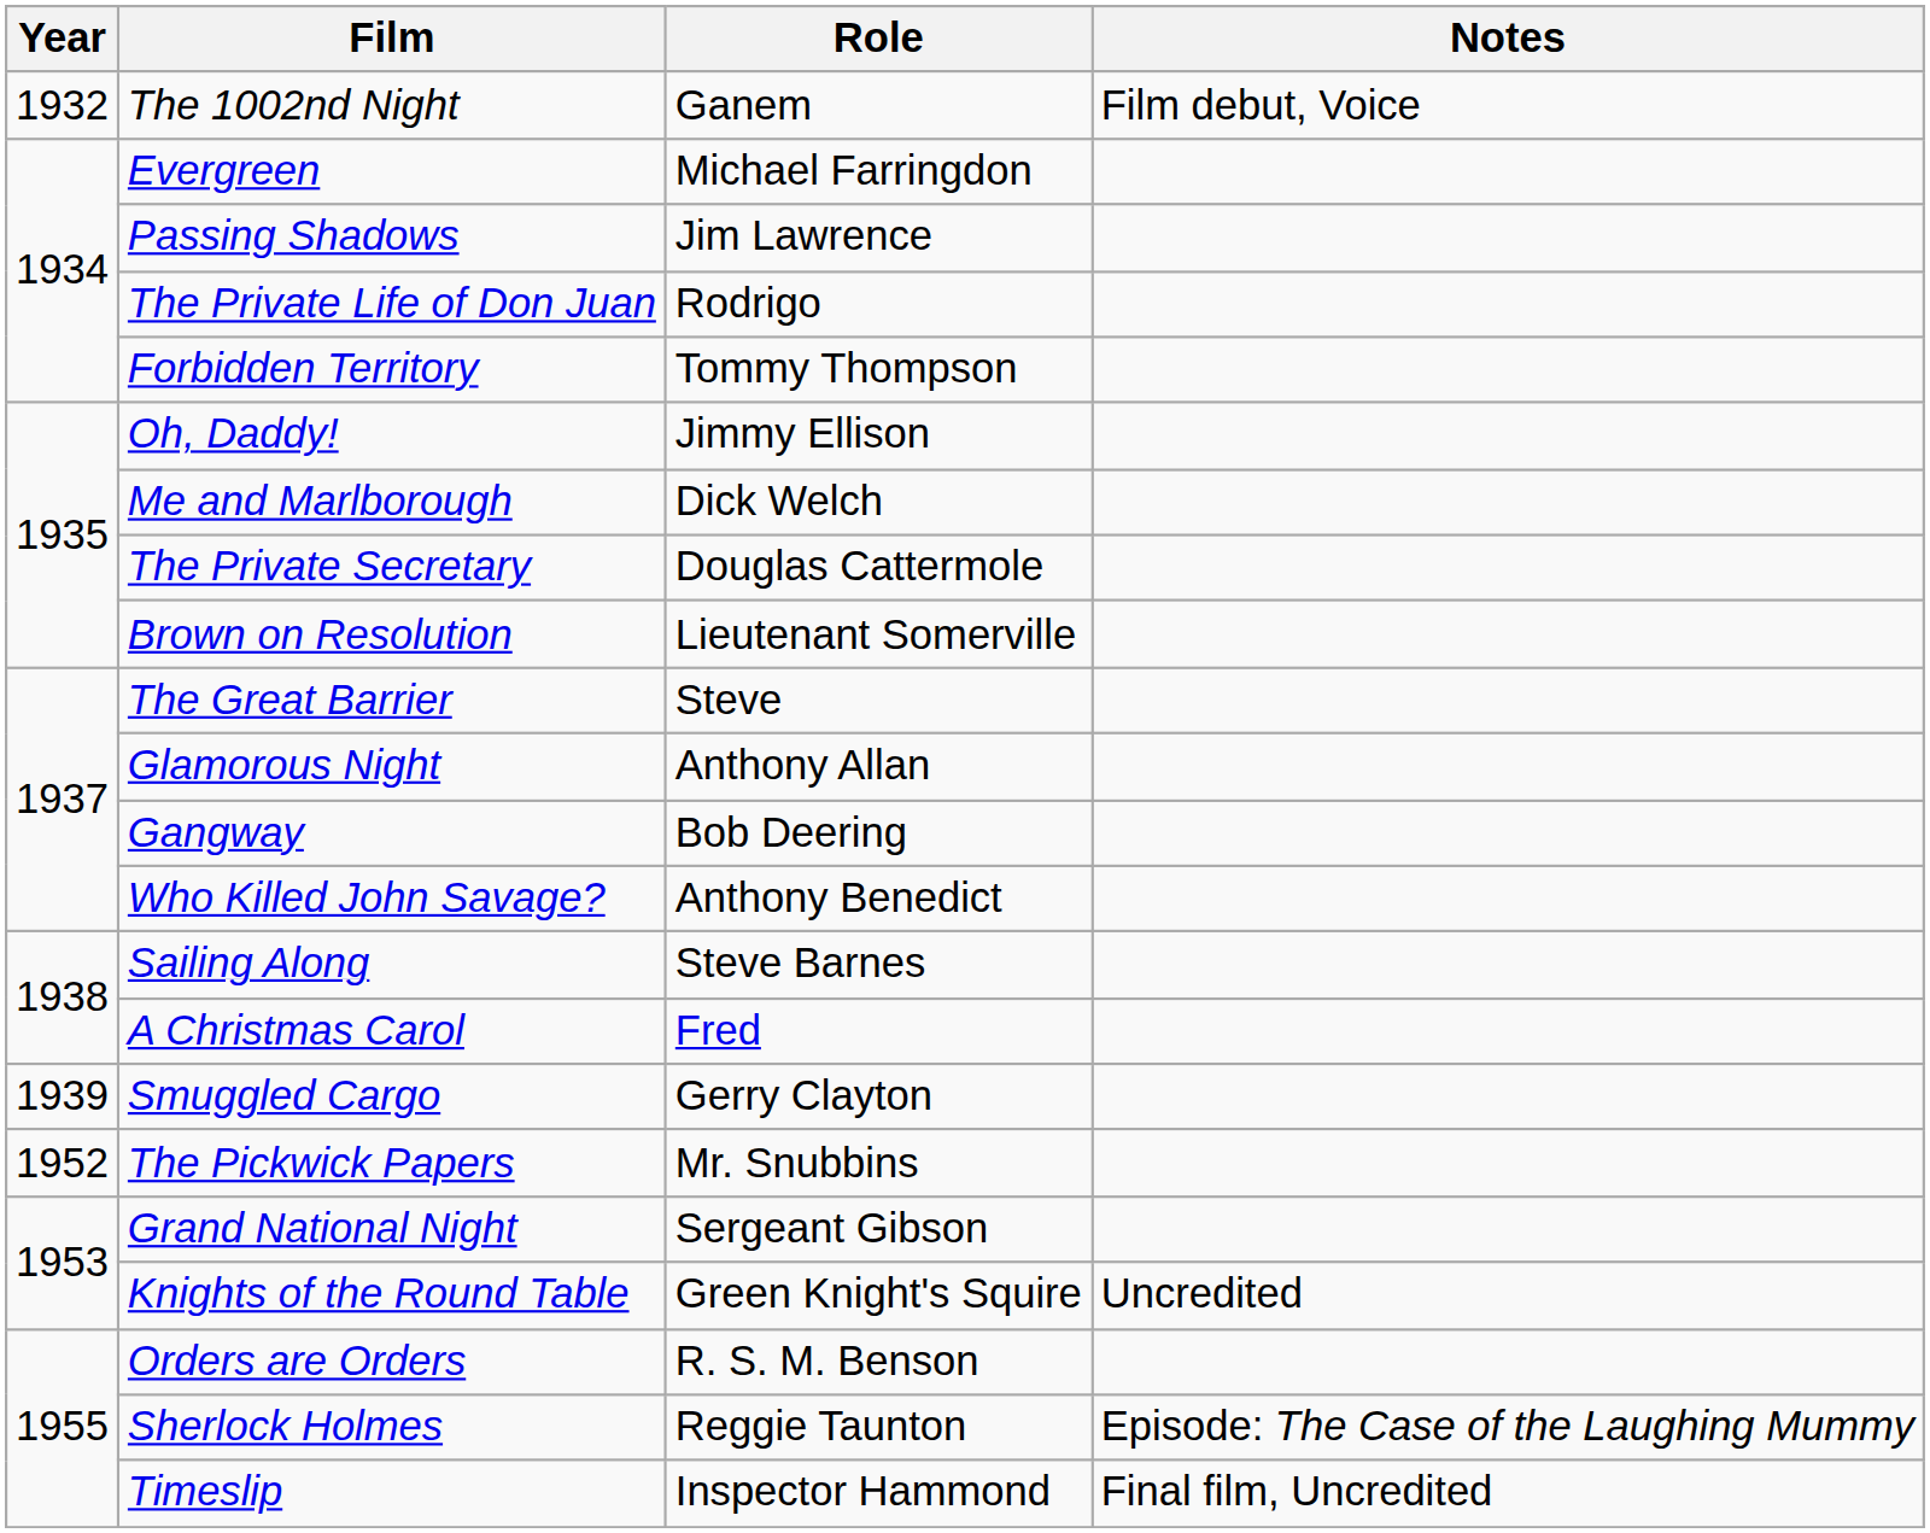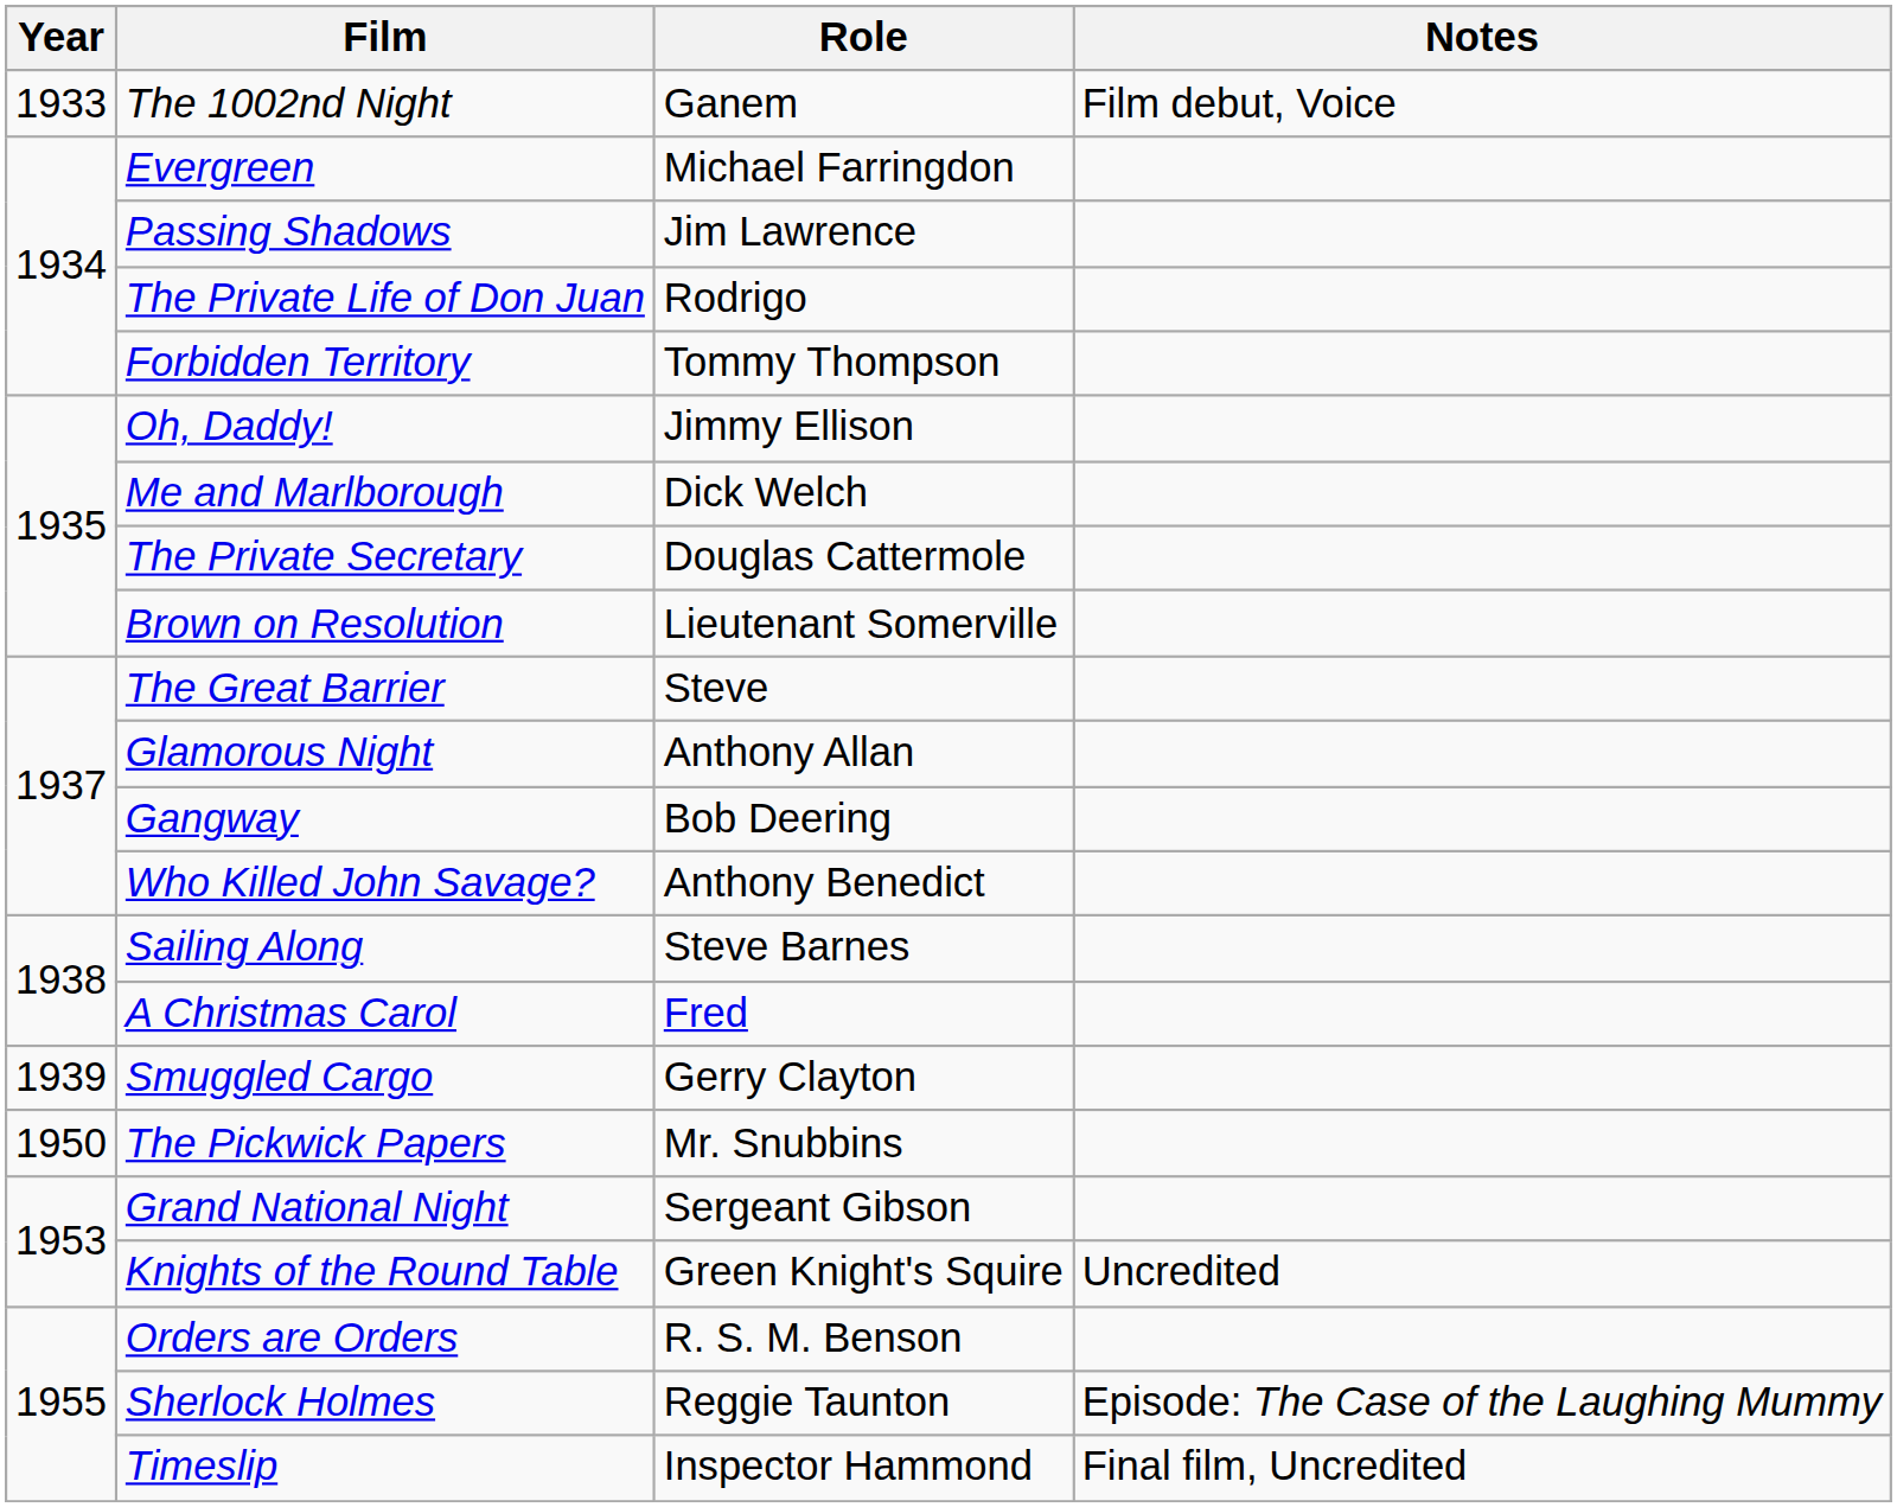The 1002nd Night | Year: 1932 -> 1933
The Pickwick Papers | Year: 1952 -> 1950
